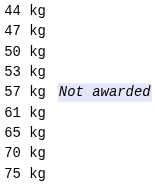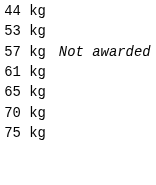- row: 47 kg
- row: 50 kg
57 kg | column 4: lavender background -> no background
